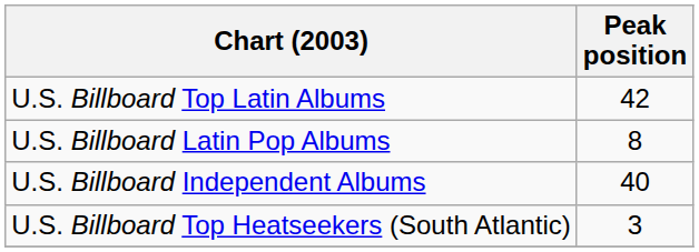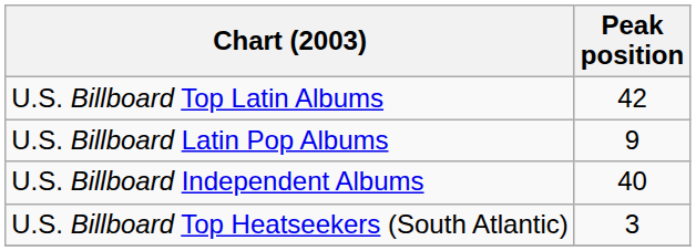U.S. Billboard Latin Pop Albums | Peak position: 8 -> 9
